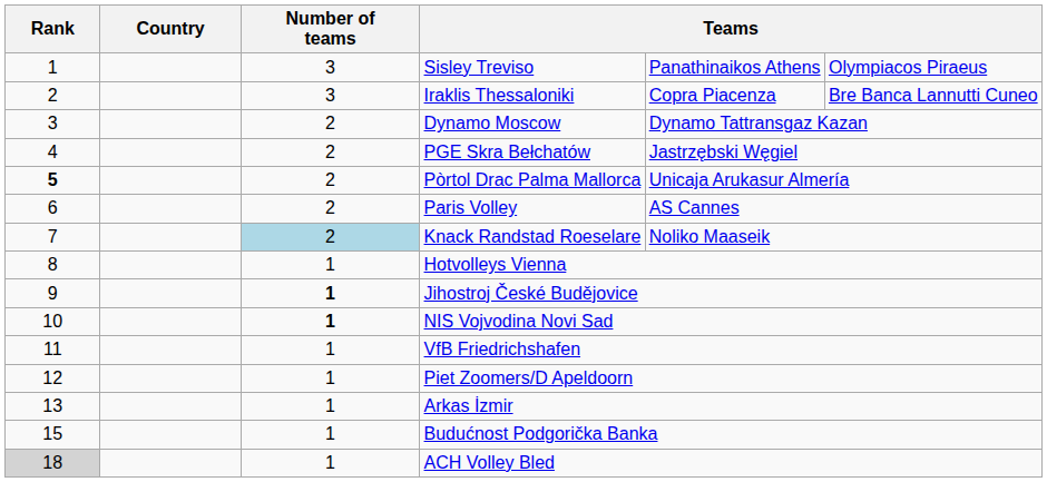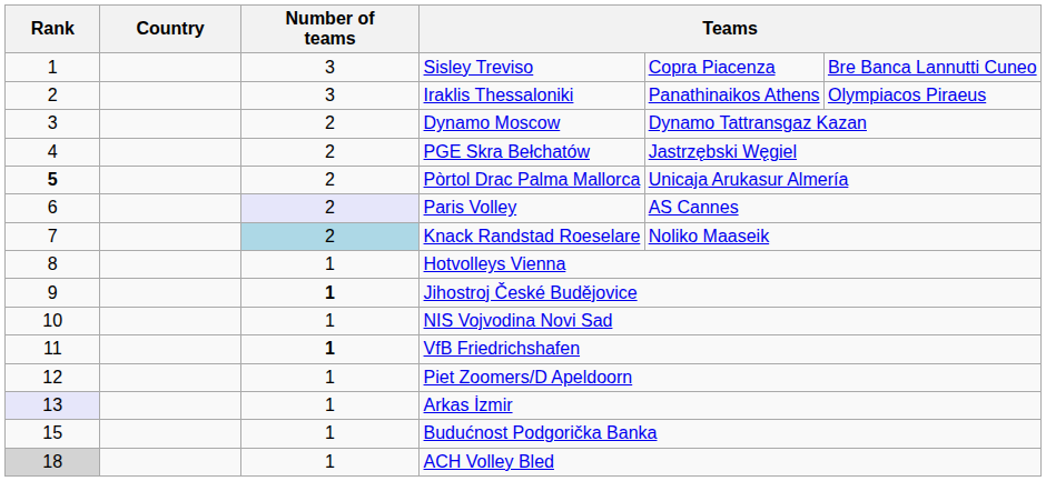Sisley Treviso | column 5: Panathinaikos Athens -> Copra Piacenza
Sisley Treviso | column 6: Olympiacos Piraeus -> Bre Banca Lannutti Cuneo
Iraklis Thessaloniki | column 5: Copra Piacenza -> Panathinaikos Athens
Iraklis Thessaloniki | column 6: Bre Banca Lannutti Cuneo -> Olympiacos Piraeus
Paris Volley | Number of teams: no background -> lavender background
NIS Vojvodina Novi Sad | Number of teams: bold -> normal
VfB Friedrichshafen | Number of teams: normal -> bold
Arkas İzmir | Rank: no background -> lavender background
